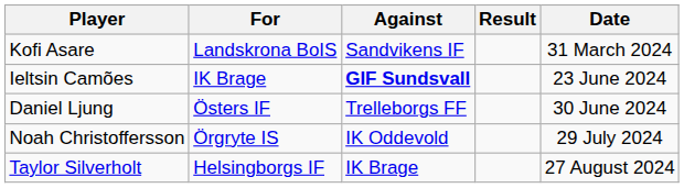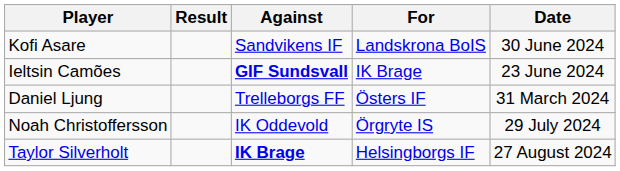columns swapped: For <-> Result
Kofi Asare | Date: 31 March 2024 -> 30 June 2024
Daniel Ljung | Date: 30 June 2024 -> 31 March 2024
Taylor Silverholt | Against: normal -> bold
